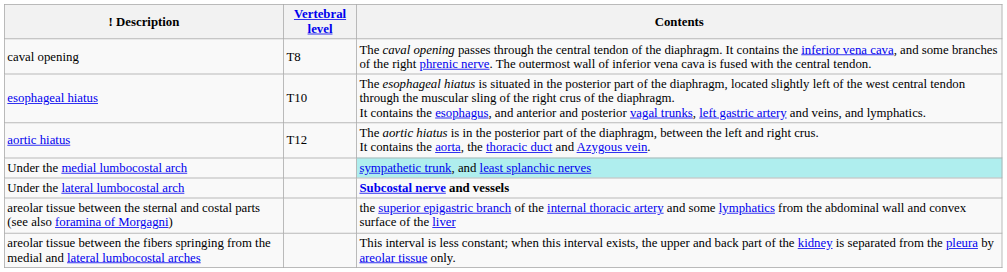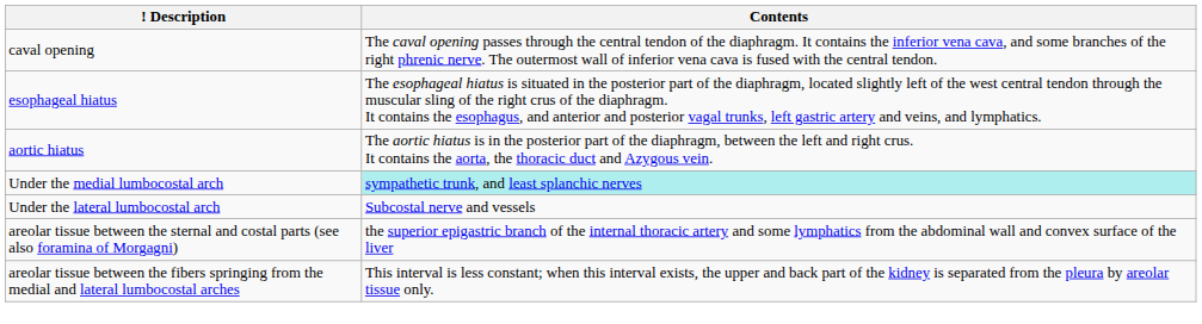- column: Vertebral level | T8 | T10 | T12
Under the lateral lumbocostal arch | Contents: bold -> normal
